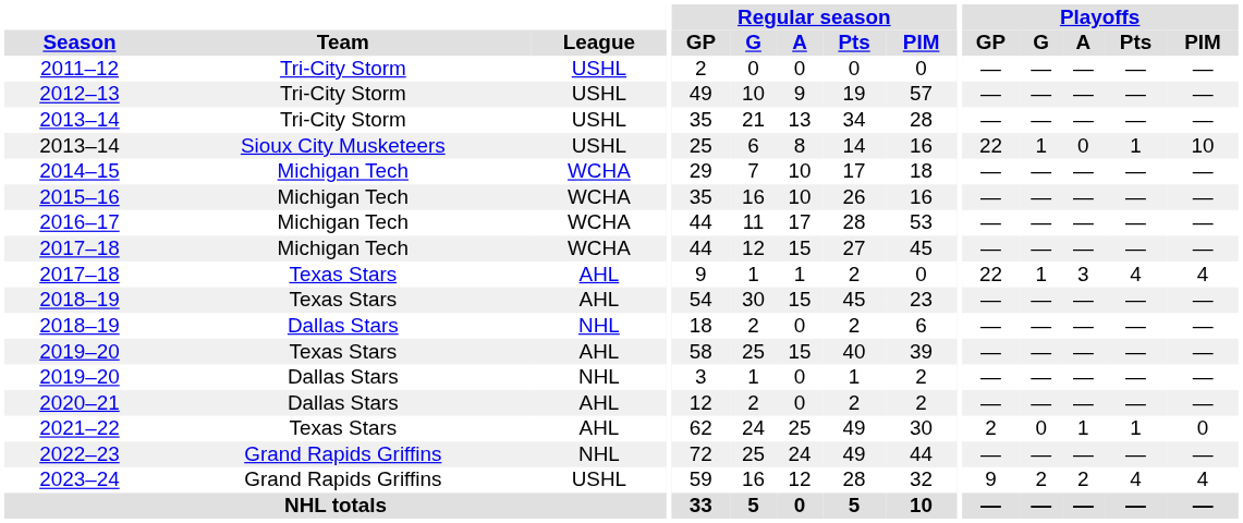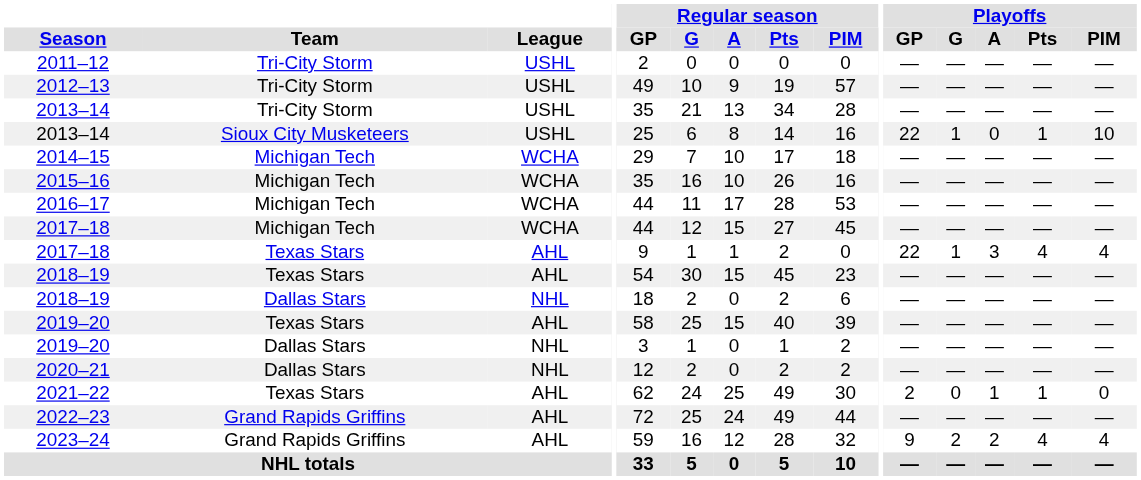2020–21 | League: AHL -> NHL
2022–23 | League: NHL -> AHL
2023–24 | League: USHL -> AHL
